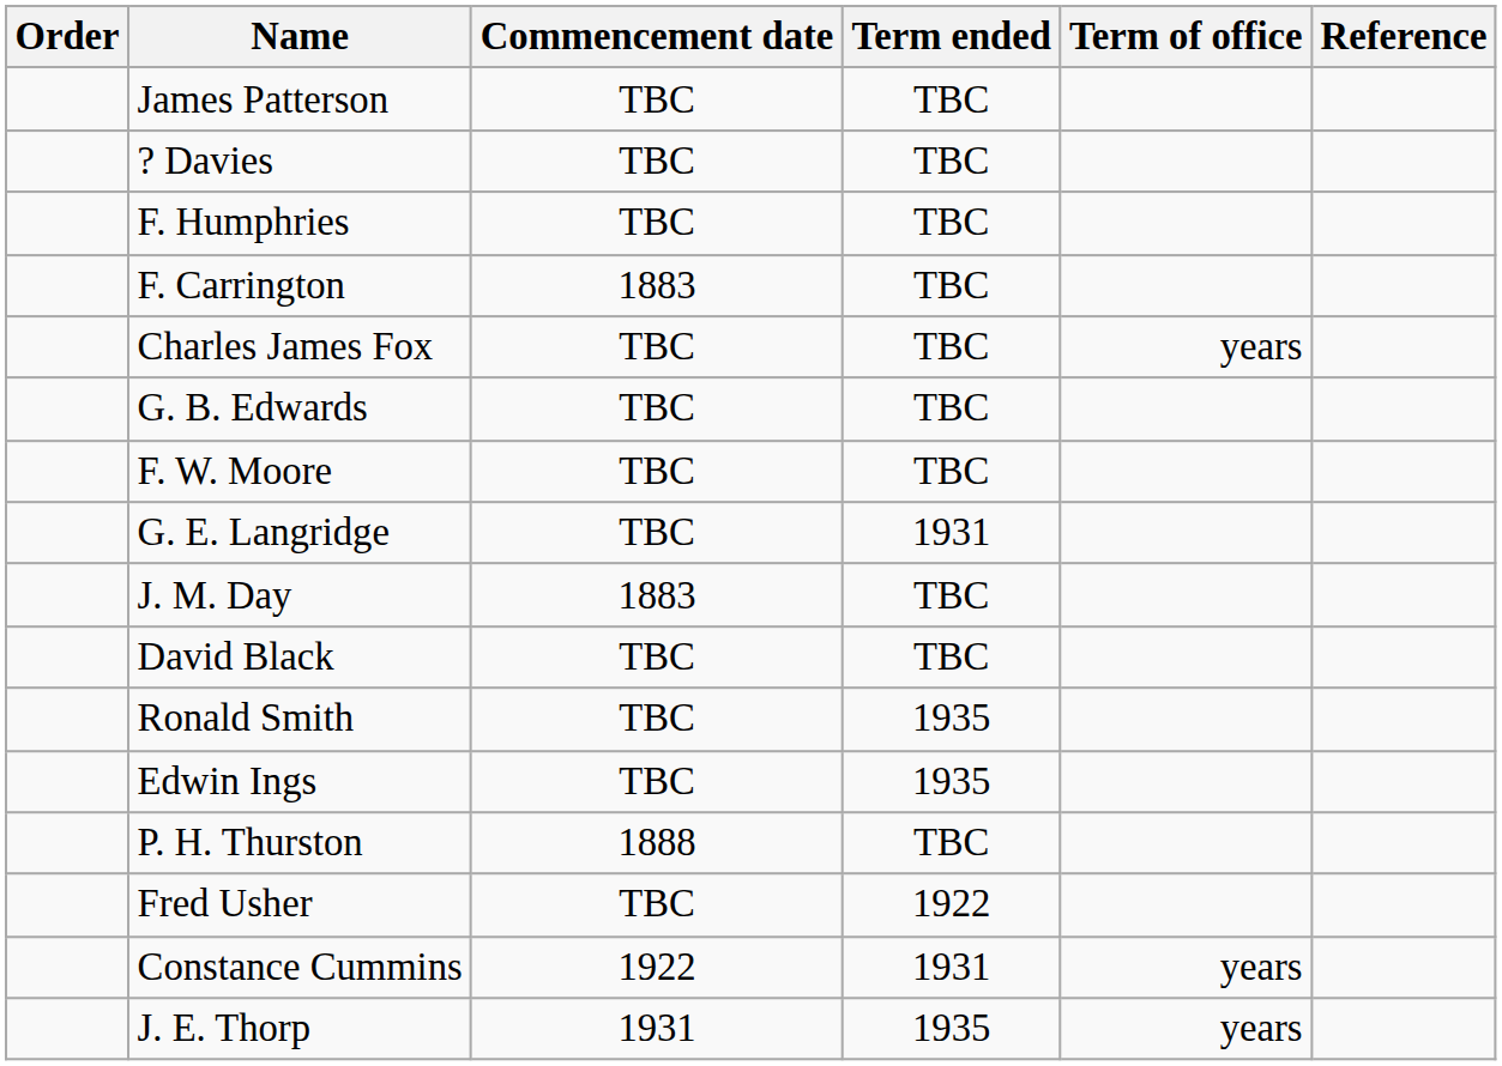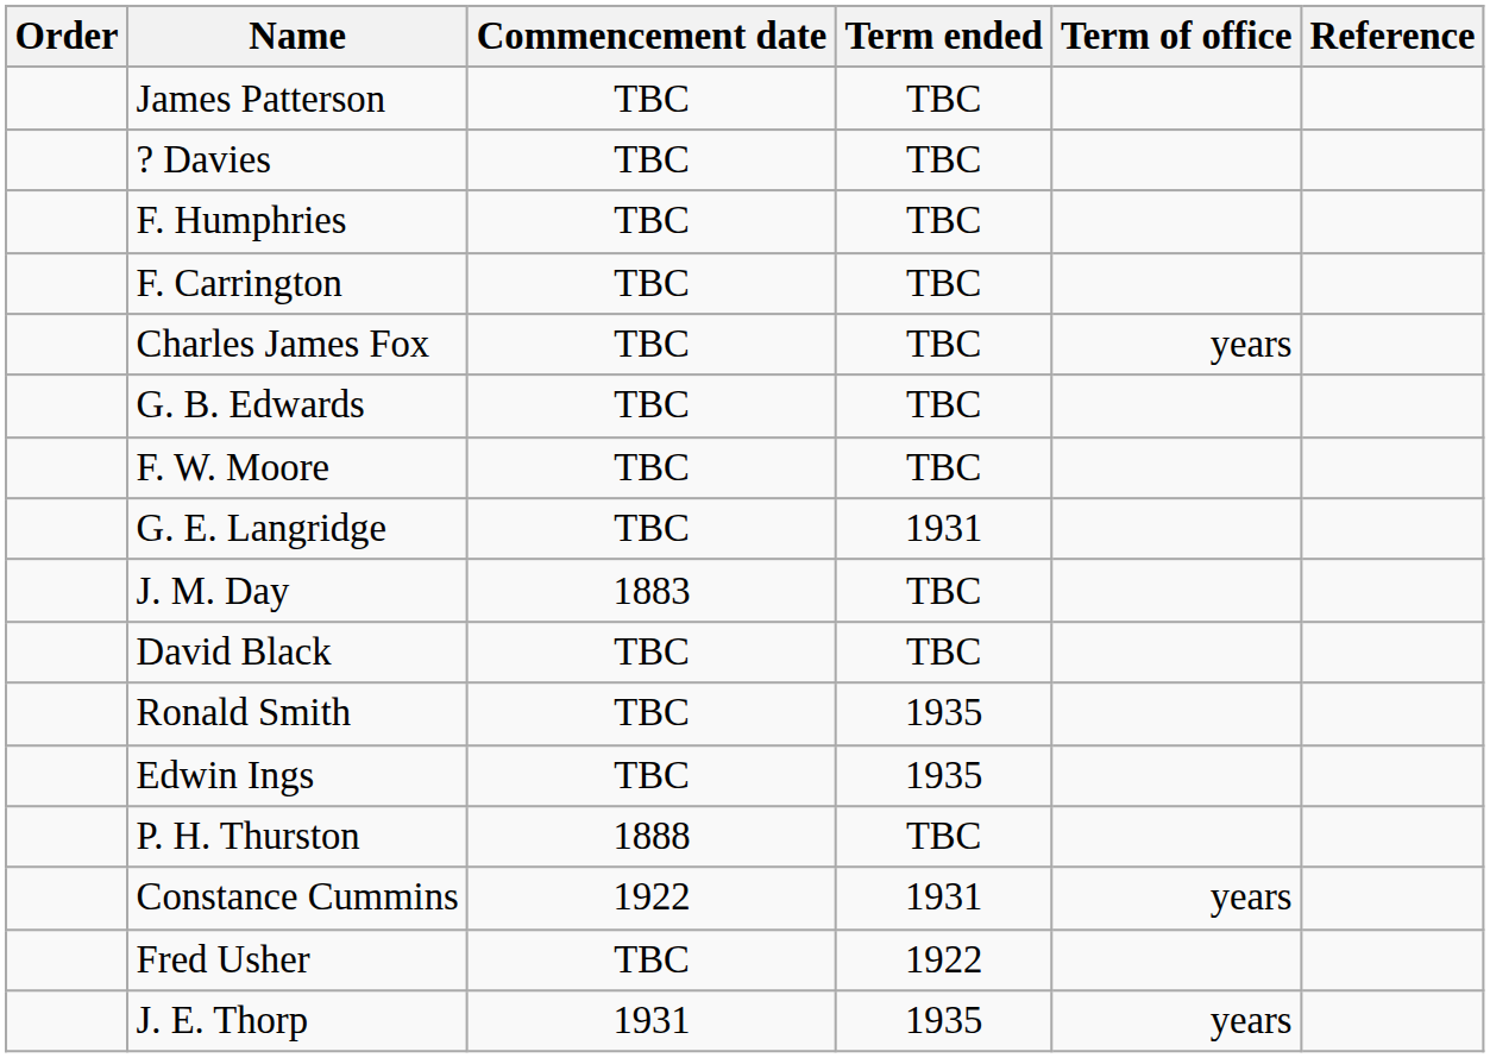F. Carrington | Commencement date: 1883 -> TBC
rows swapped: Fred Usher <-> Constance Cummins
